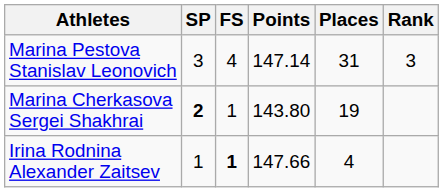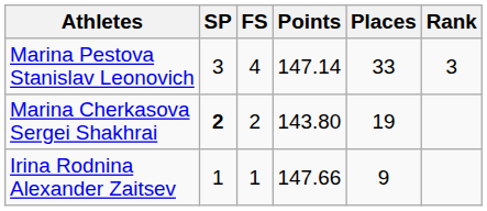Marina Pestova Stanislav Leonovich | Places: 31 -> 33
Marina Cherkasova Sergei Shakhrai | FS: 1 -> 2
Irina Rodnina Alexander Zaitsev | FS: bold -> normal
Irina Rodnina Alexander Zaitsev | Places: 4 -> 9
